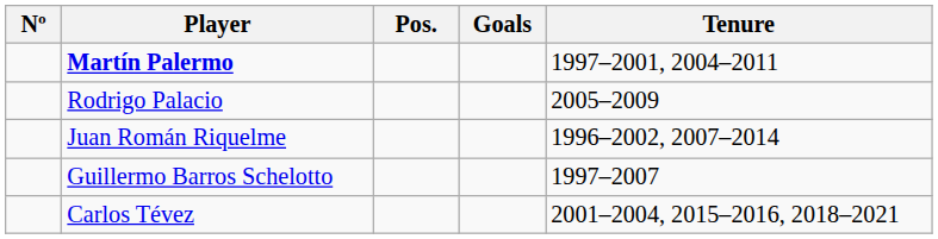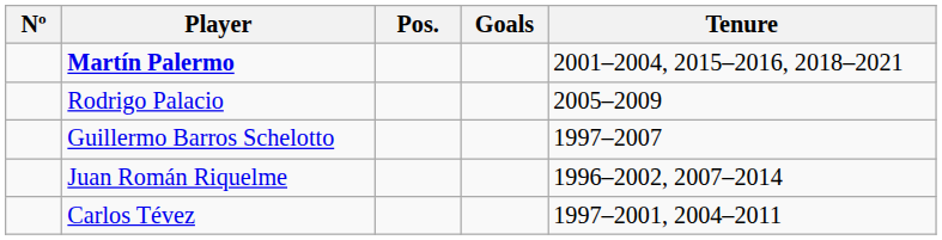Martín Palermo | Tenure: 1997–2001, 2004–2011 -> 2001–2004, 2015–2016, 2018–2021
rows swapped: Juan Román Riquelme <-> Guillermo Barros Schelotto
Carlos Tévez | Tenure: 2001–2004, 2015–2016, 2018–2021 -> 1997–2001, 2004–2011
